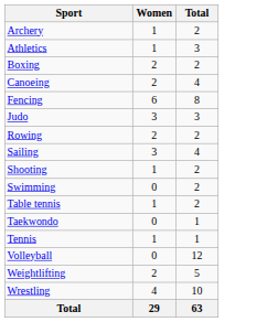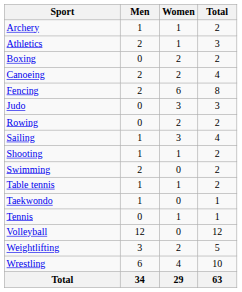+ column: Men | 1 | 2 | 0 | 2 | 2 | 0 | 0 | 1 | 1 | 2 | 1 | 1 | 0 | 12 | 3 | 6 | 34
